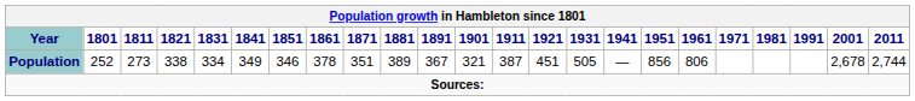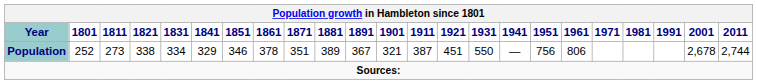Population | 1841: 349 -> 329
Population | 1931: 505 -> 550
Population | 1951: 856 -> 756
